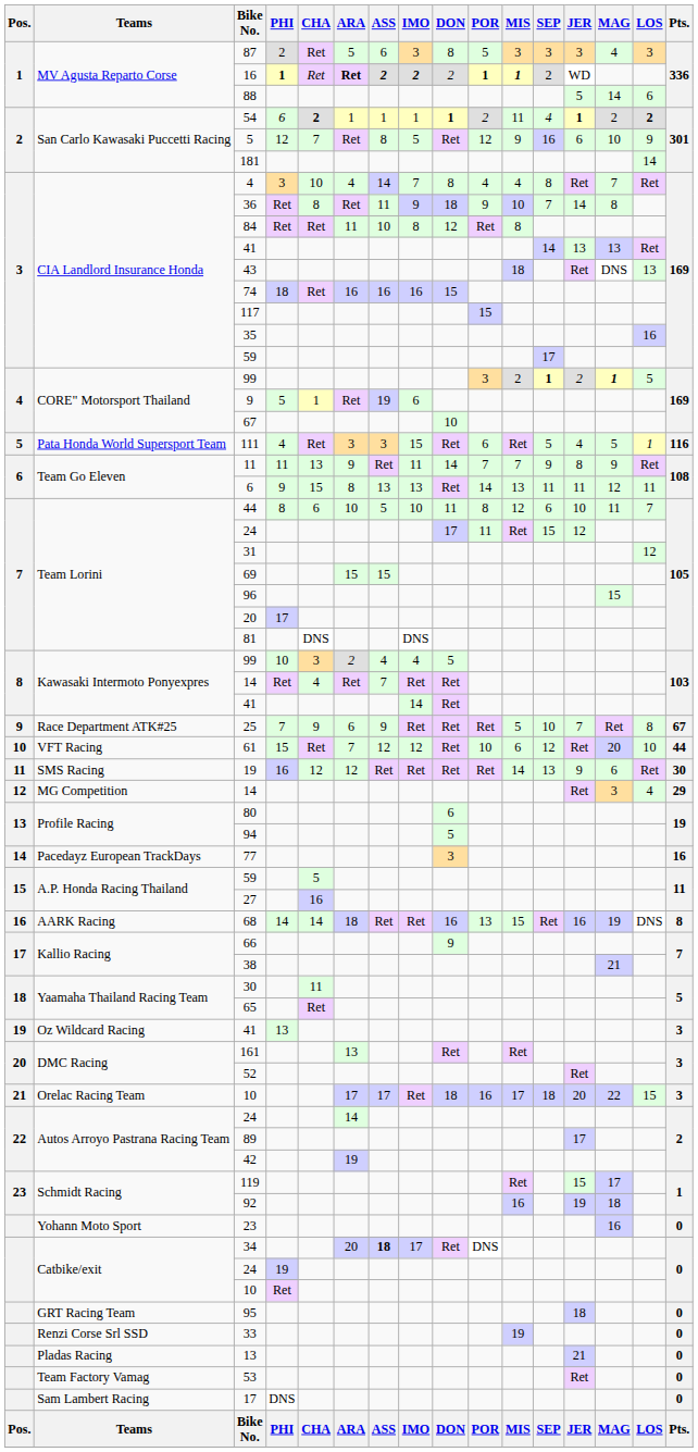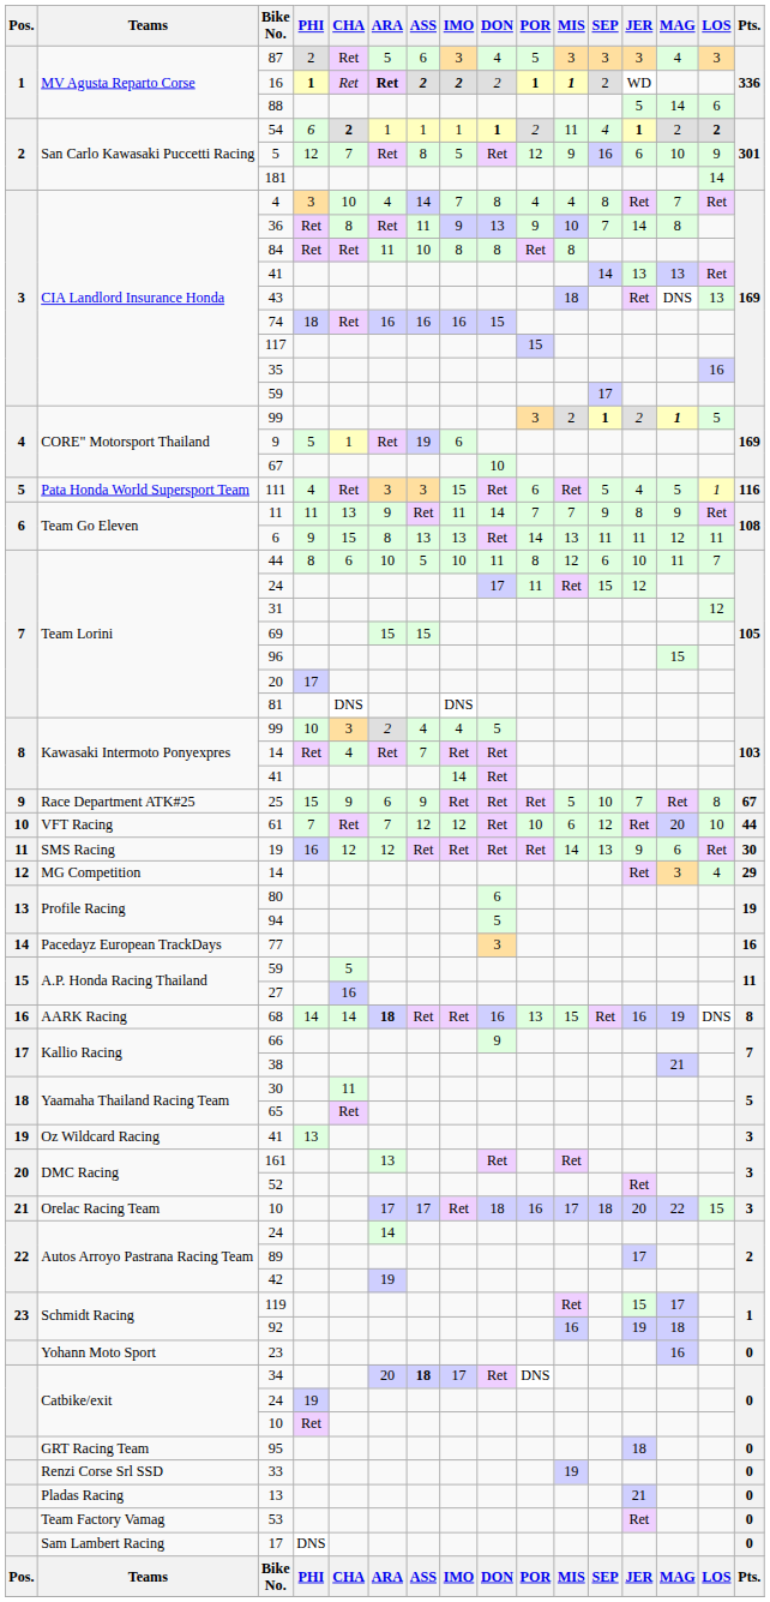87 | DON: 8 -> 4
36 | DON: 18 -> 13
84 | DON: 12 -> 8
25 | PHI: 7 -> 15
61 | PHI: 15 -> 7
68 | ARA: normal -> bold
